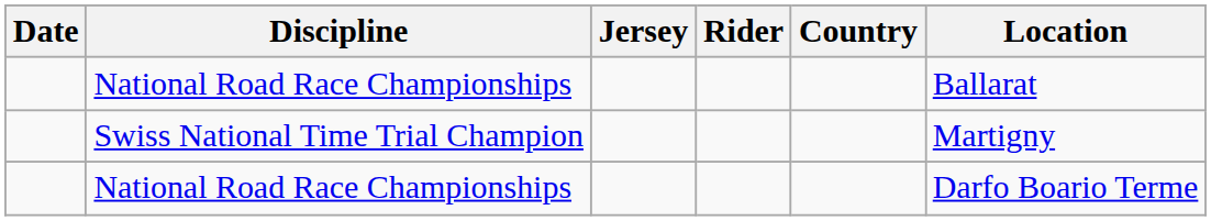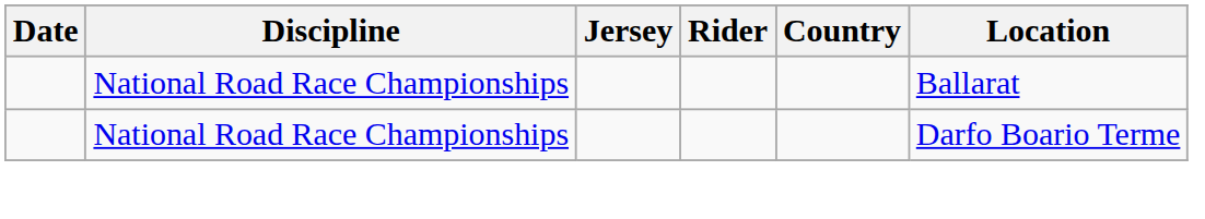- row: Swiss National Time Trial Champion | Martigny
